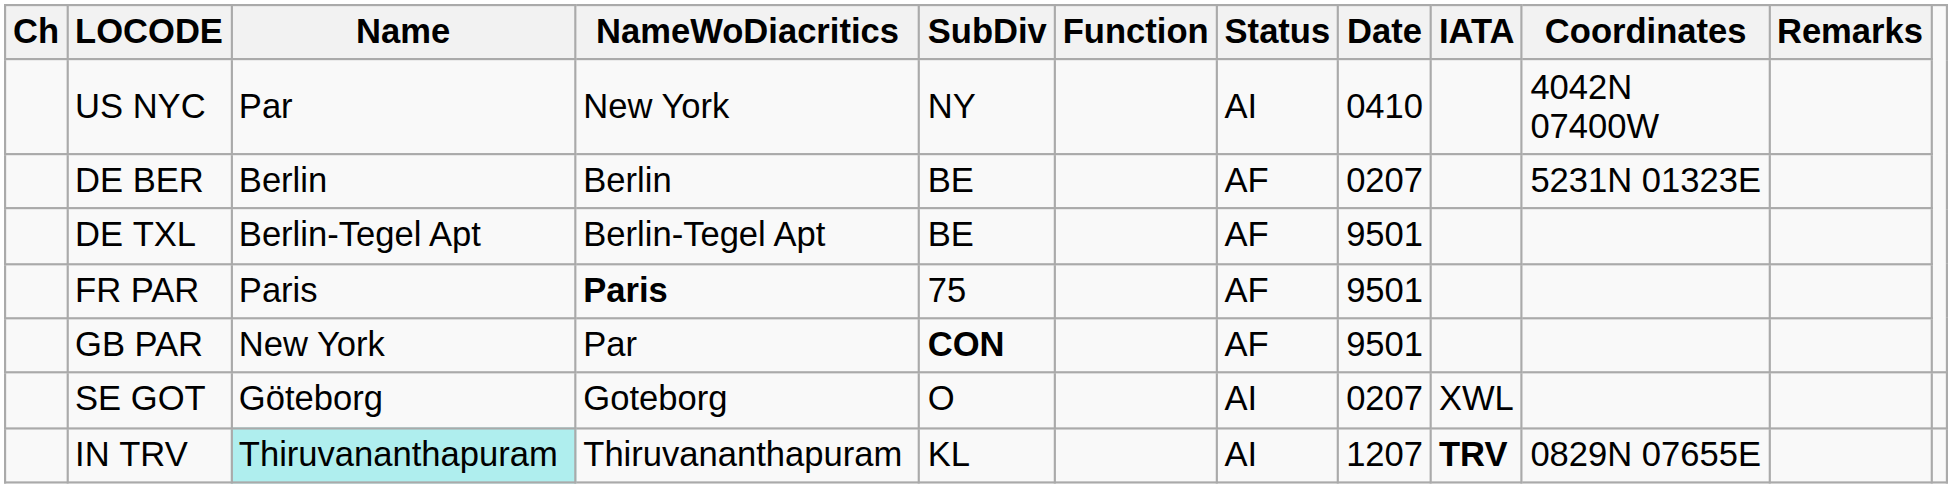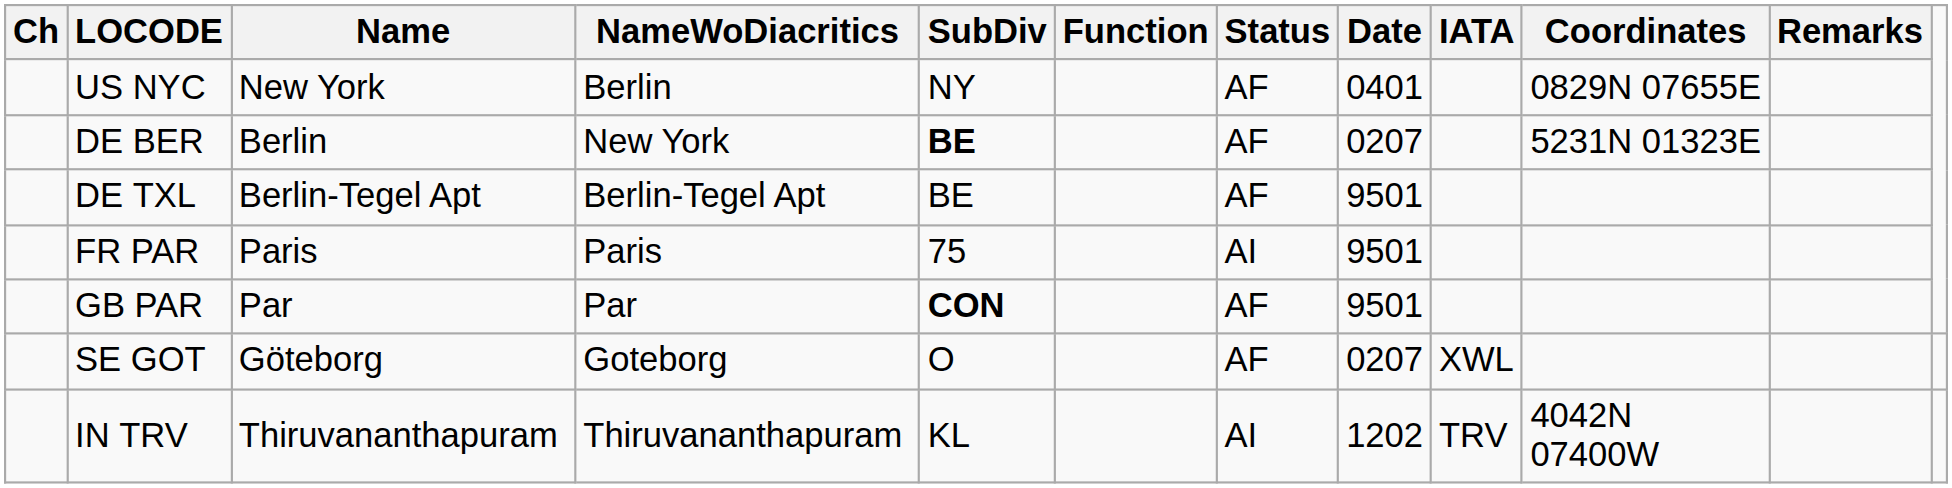US NYC | Name: Par -> New York
US NYC | NameWoDiacritics: New York -> Berlin
US NYC | Status: AI -> AF
US NYC | Date: 0410 -> 0401
US NYC | Coordinates: 4042N 07400W -> 0829N 07655E
DE BER | NameWoDiacritics: Berlin -> New York
DE BER | SubDiv: normal -> bold
FR PAR | NameWoDiacritics: bold -> normal
FR PAR | Status: AF -> AI
GB PAR | Name: New York -> Par
SE GOT | Status: AI -> AF
IN TRV | Name: paleturquoise background -> no background
IN TRV | Date: 1207 -> 1202
IN TRV | IATA: bold -> normal
IN TRV | Coordinates: 0829N 07655E -> 4042N 07400W
